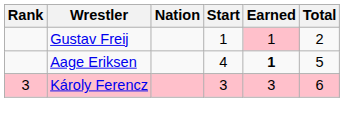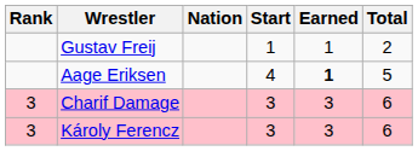Gustav Freij | Earned: pink background -> no background
+ row: 3 | Charif Damage | 3 | 3 | 6
